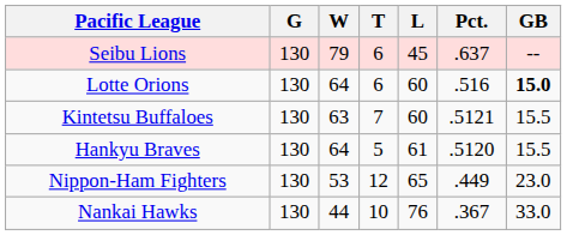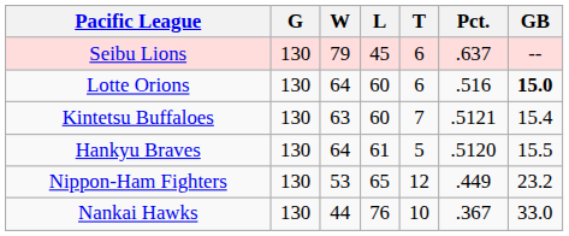columns swapped: L <-> T
Kintetsu Buffaloes | GB: 15.5 -> 15.4
Nippon-Ham Fighters | GB: 23.0 -> 23.2
